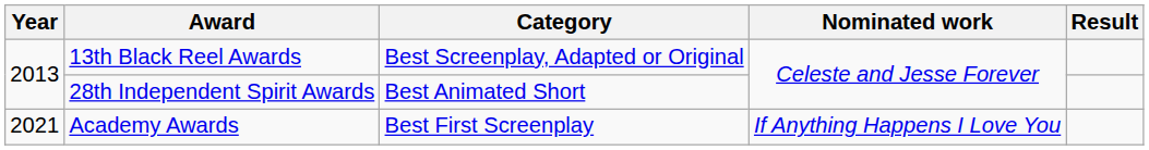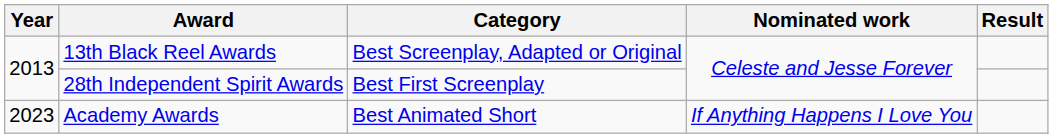28th Independent Spirit Awards | Category: Best Animated Short -> Best First Screenplay
Academy Awards | Year: 2021 -> 2023
Academy Awards | Category: Best First Screenplay -> Best Animated Short
